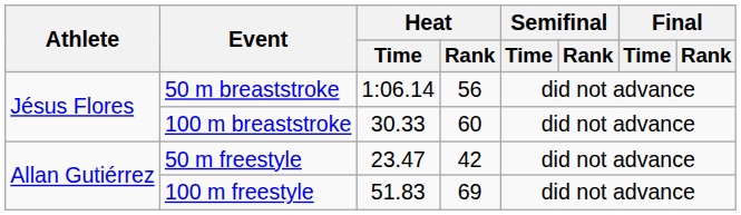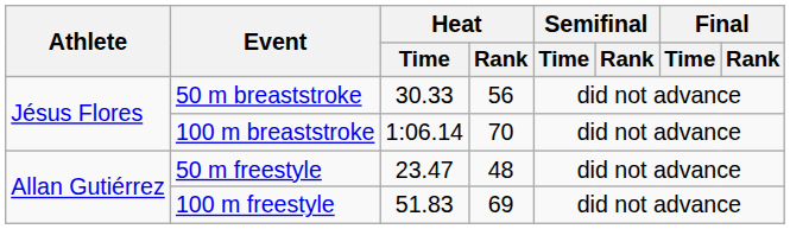50 m breaststroke | Heat / Time: 1:06.14 -> 30.33
100 m breaststroke | Heat / Time: 30.33 -> 1:06.14
100 m breaststroke | Heat / Rank: 60 -> 70
50 m freestyle | Heat / Rank: 42 -> 48
